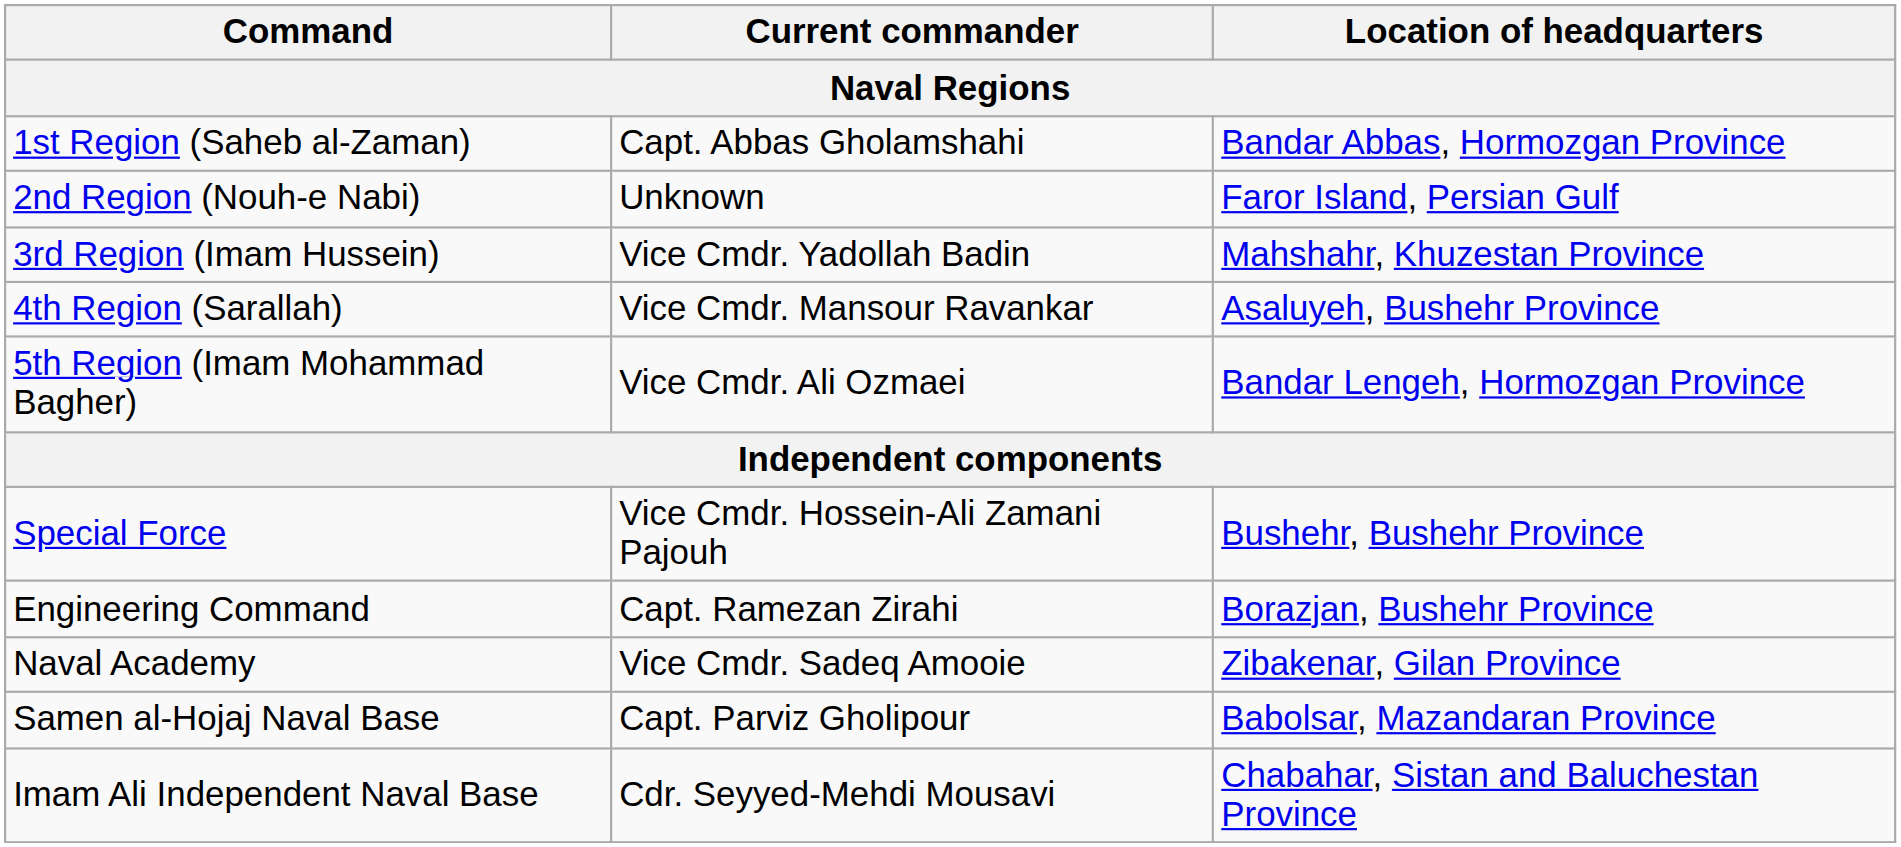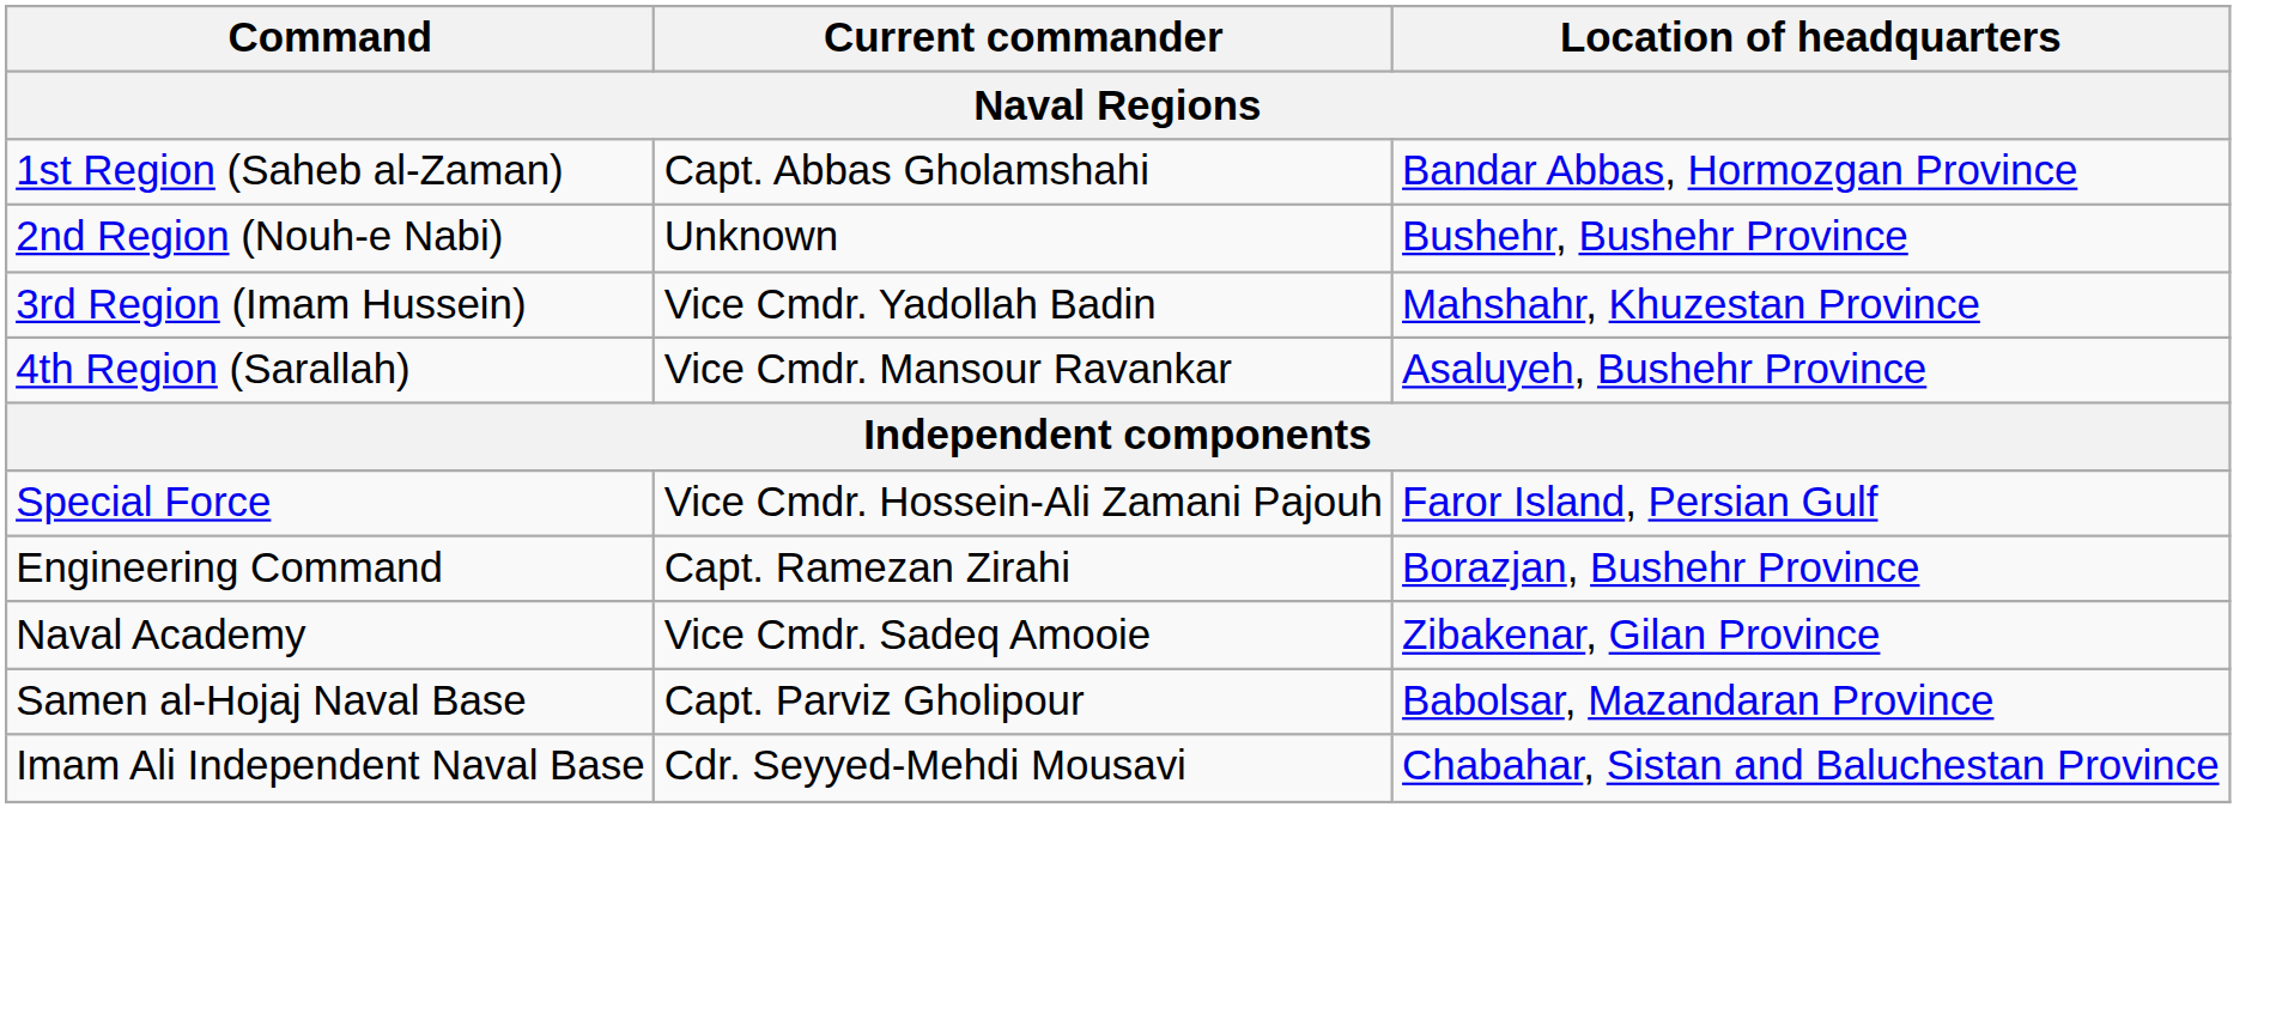2nd Region (Nouh-e Nabi) | Location of headquarters: Faror Island, Persian Gulf -> Bushehr, Bushehr Province
- row: 5th Region (Imam Mohammad Bagher) | Vice Cmdr. Ali Ozmaei | Bandar Lengeh, Hormozgan Province
Special Force | Location of headquarters: Bushehr, Bushehr Province -> Faror Island, Persian Gulf
